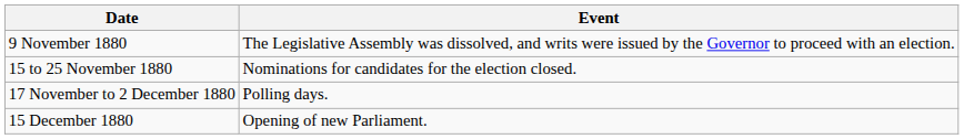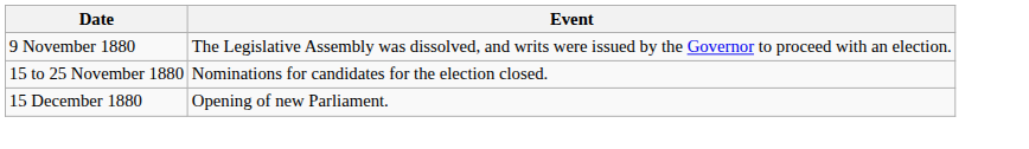- row: 17 November to 2 December 1880 | Polling days.
